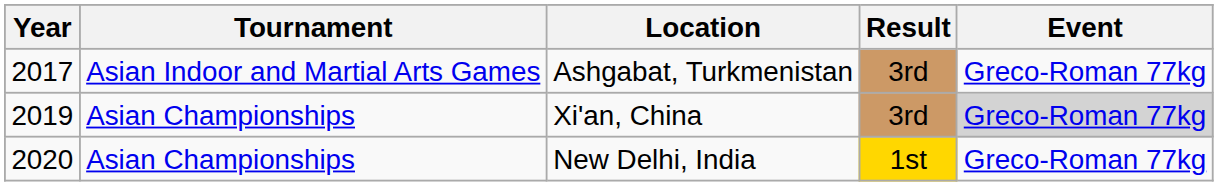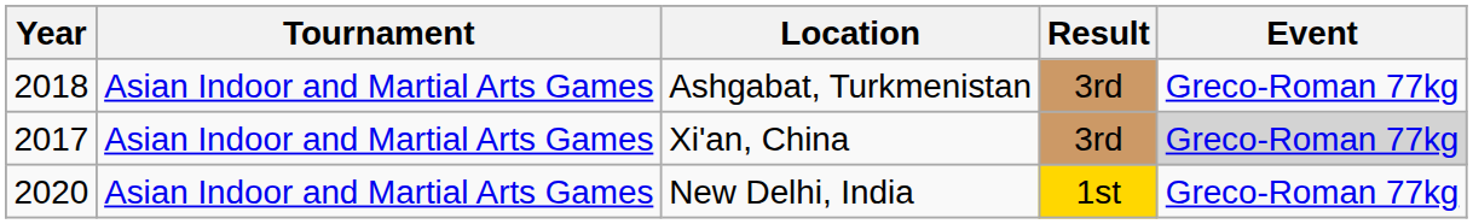Ashgabat, Turkmenistan | Year: 2017 -> 2018
Xi'an, China | Year: 2019 -> 2017
Xi'an, China | Tournament: Asian Championships -> Asian Indoor and Martial Arts Games
New Delhi, India | Tournament: Asian Championships -> Asian Indoor and Martial Arts Games
